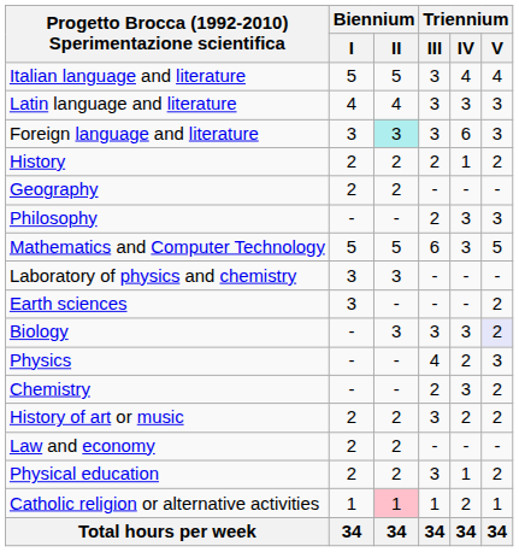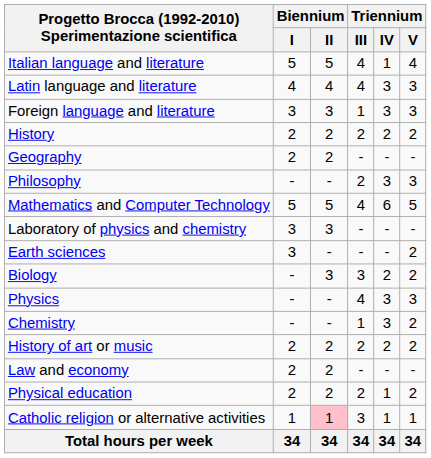Italian language and literature | Triennium / III: 3 -> 4
Italian language and literature | Triennium / IV: 4 -> 1
Latin language and literature | Triennium / III: 3 -> 4
Foreign language and literature | Biennium / II: paleturquoise background -> no background
Foreign language and literature | Triennium / III: 3 -> 1
Foreign language and literature | Triennium / IV: 6 -> 3
History | Triennium / IV: 1 -> 2
Mathematics and Computer Technology | Triennium / III: 6 -> 4
Mathematics and Computer Technology | Triennium / IV: 3 -> 6
Biology | Triennium / IV: 3 -> 2
Biology | Triennium / V: lavender background -> no background
Physics | Triennium / IV: 2 -> 3
Chemistry | Triennium / III: 2 -> 1
History of art or music | Triennium / III: 3 -> 2
Physical education | Triennium / III: 3 -> 2
Catholic religion or alternative activities | Triennium / III: 1 -> 3
Catholic religion or alternative activities | Triennium / IV: 2 -> 1
